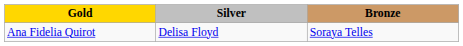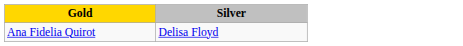- column: Bronze | Soraya Telles
